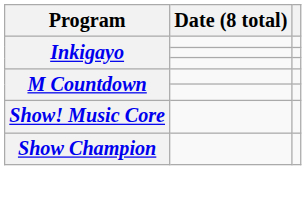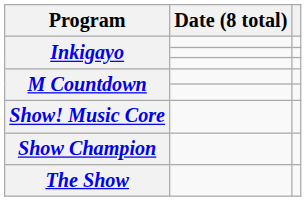+ row: The Show
